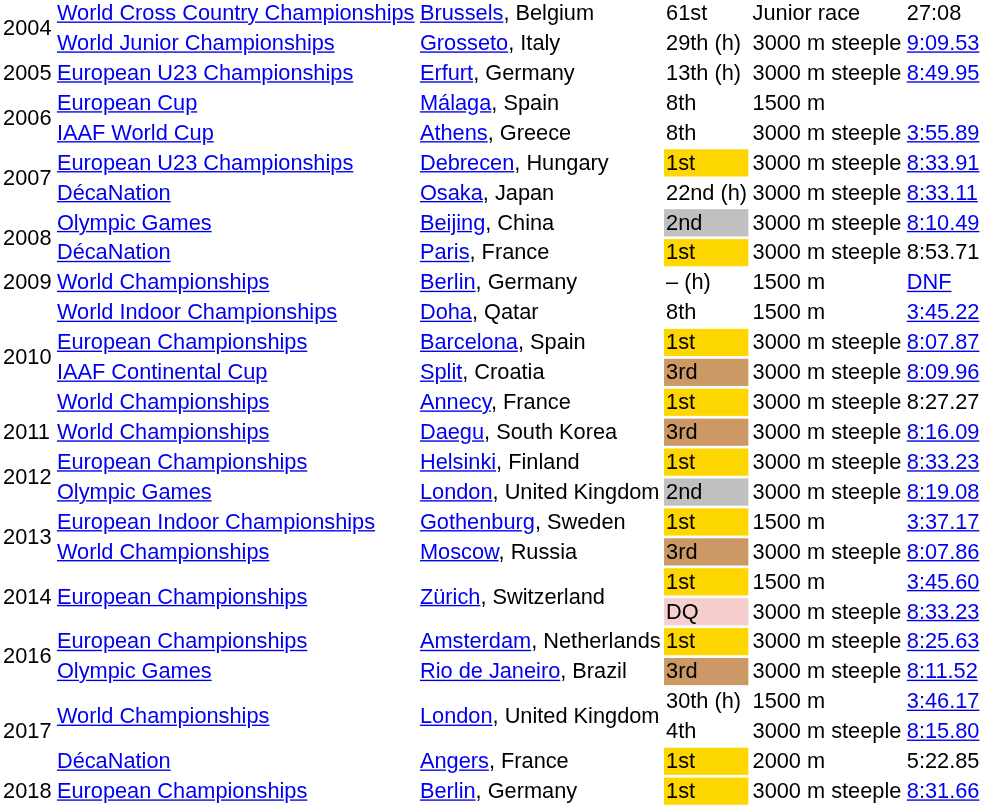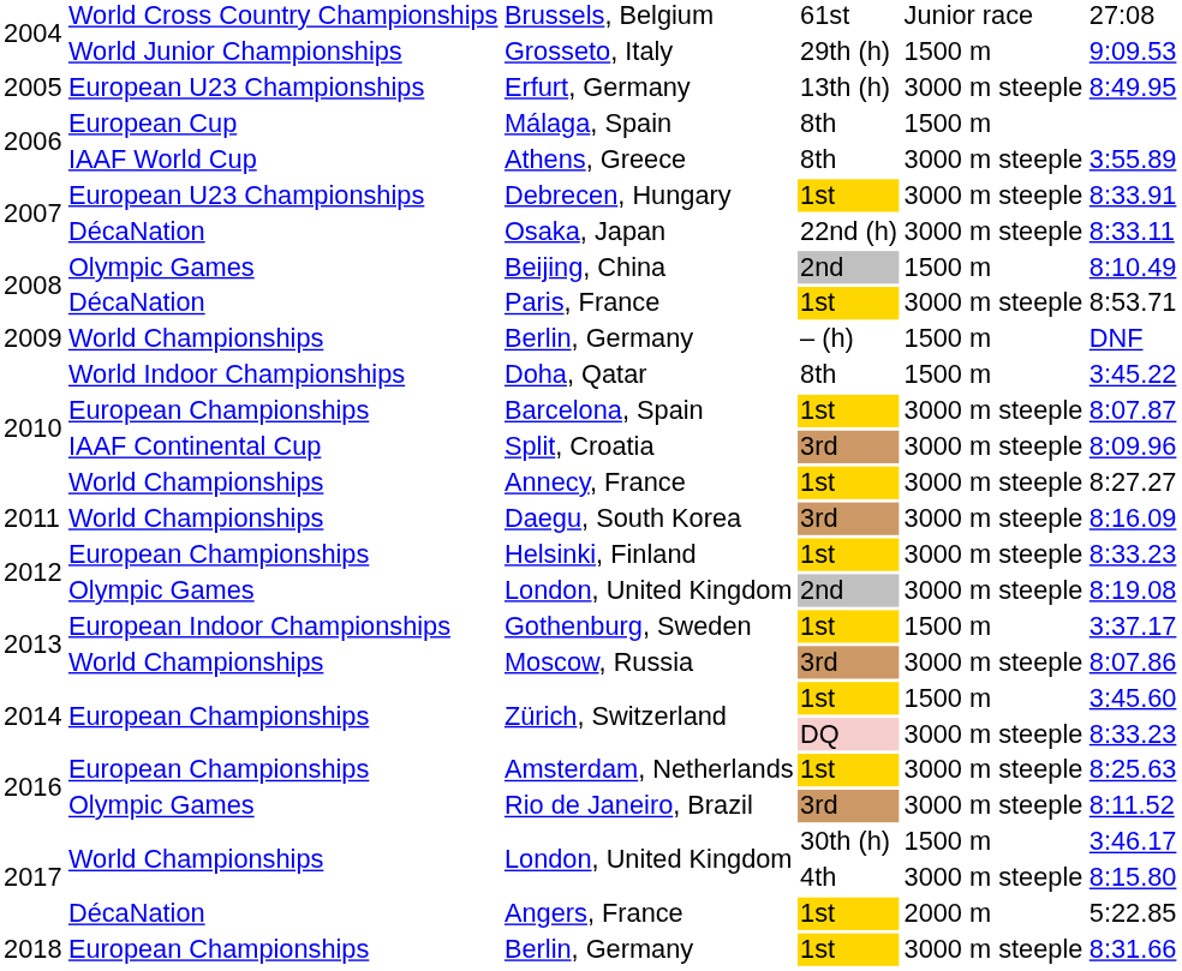Grosseto, Italy | column 5: 3000 m steeple -> 1500 m
Beijing, China | column 5: 3000 m steeple -> 1500 m
